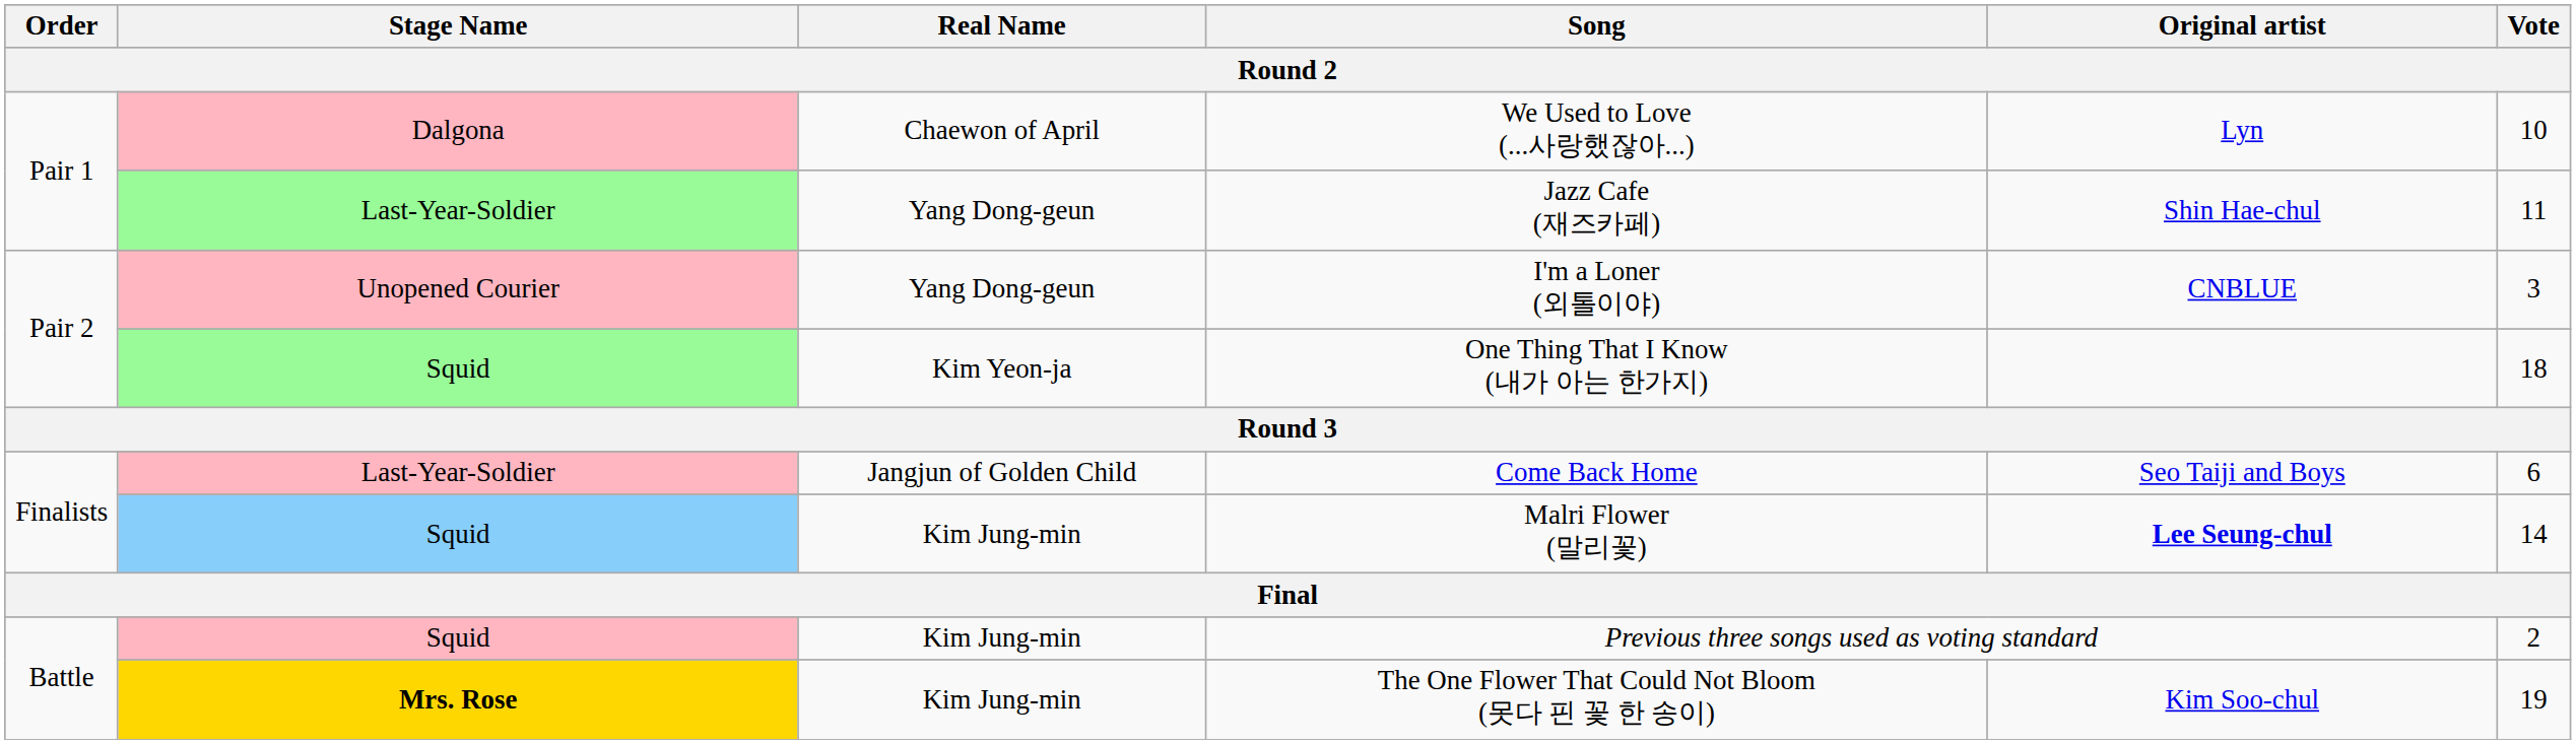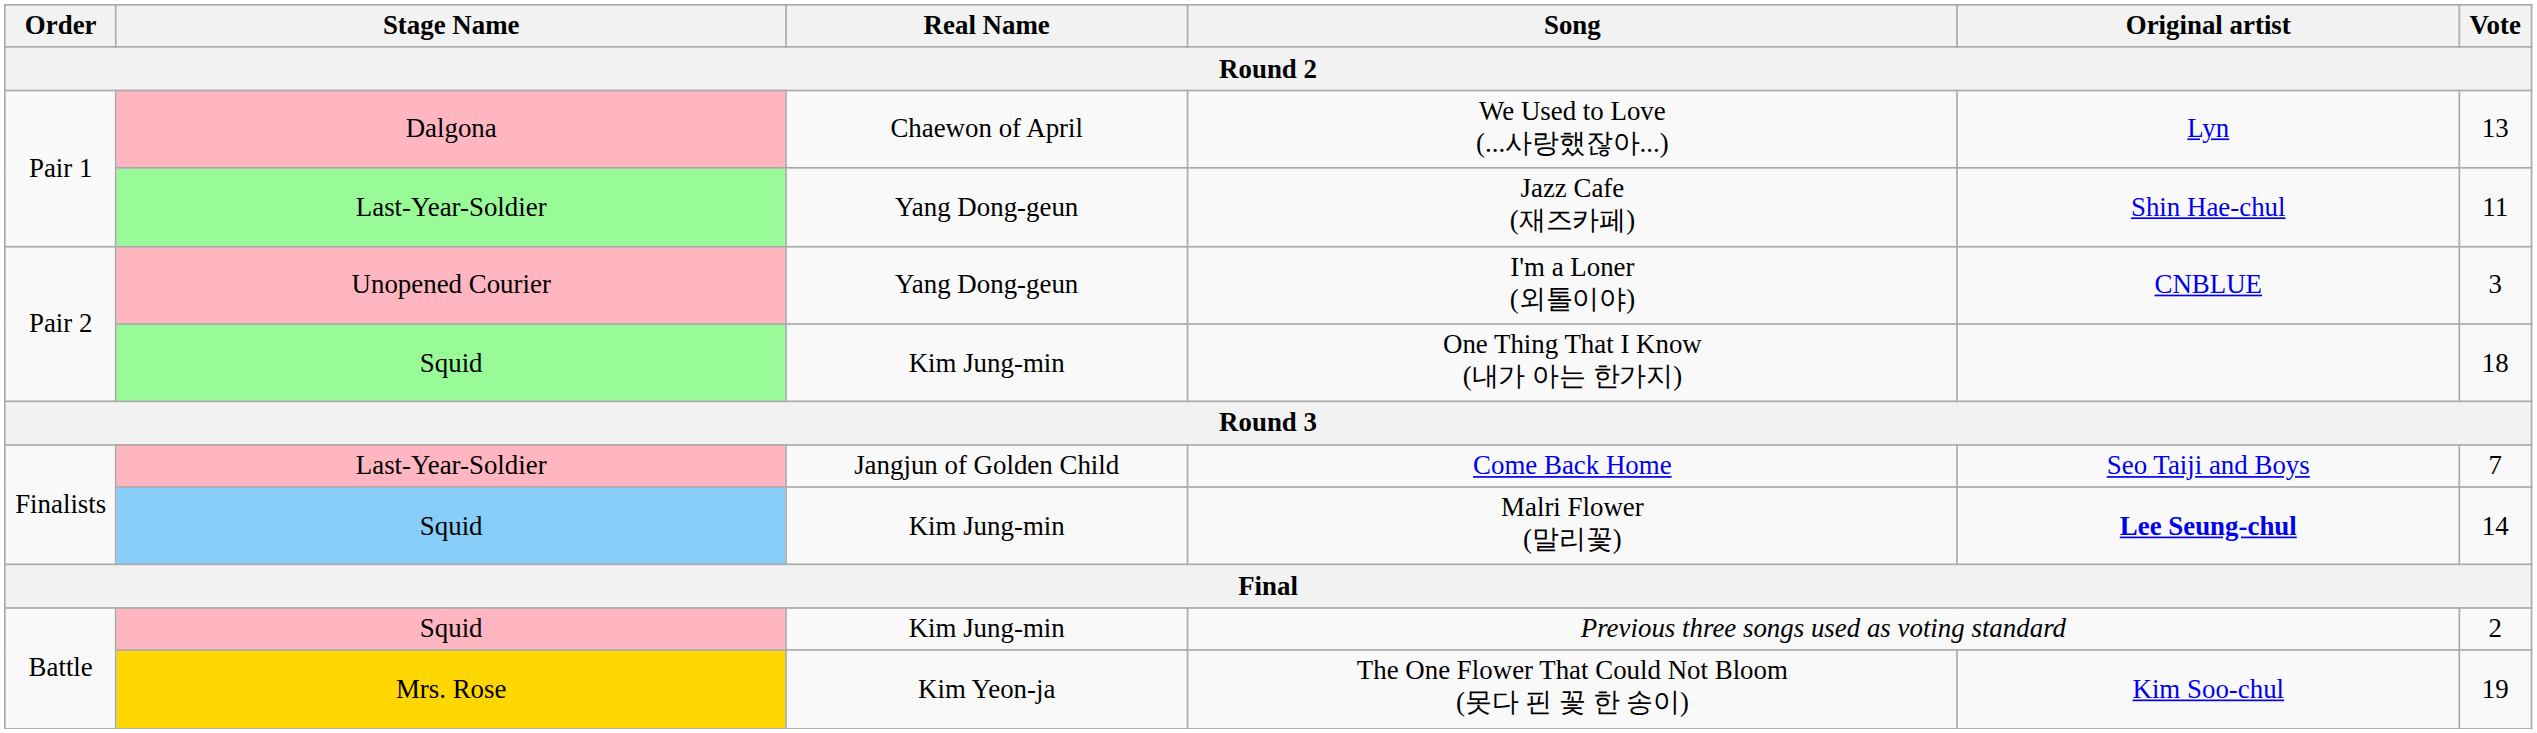We Used to Love (...사랑했잖아...) | Vote: 10 -> 13
One Thing That I Know (내가 아는 한가지) | Real Name: Kim Yeon-ja -> Kim Jung-min
Come Back Home | Vote: 6 -> 7
The One Flower That Could Not Bloom (못다 핀 꽃 한 송이) | Stage Name: bold -> normal
The One Flower That Could Not Bloom (못다 핀 꽃 한 송이) | Real Name: Kim Jung-min -> Kim Yeon-ja
